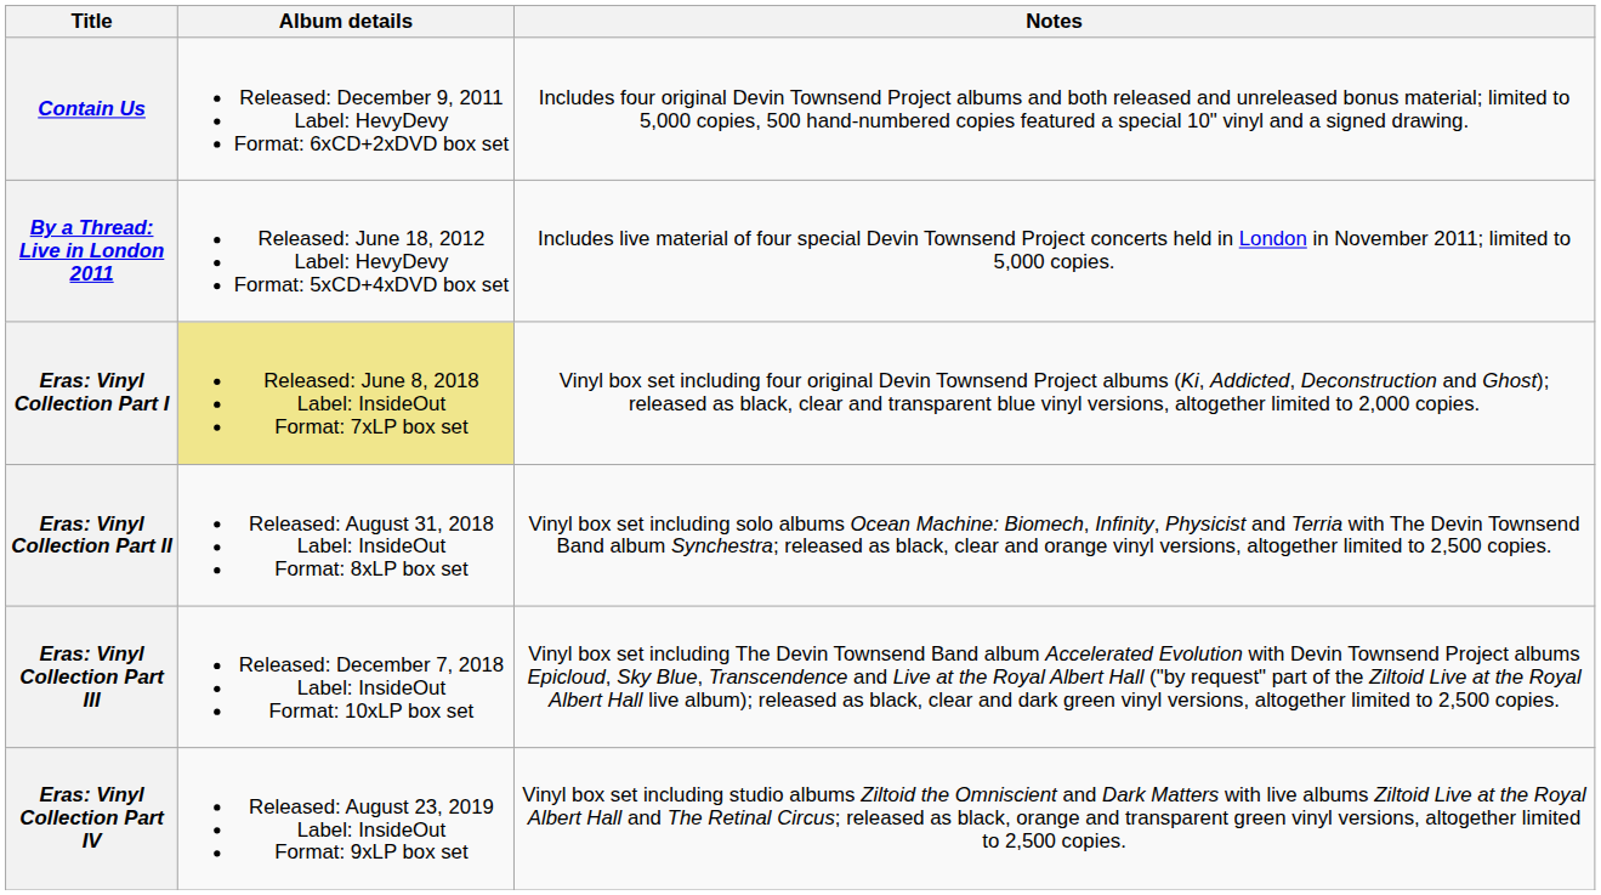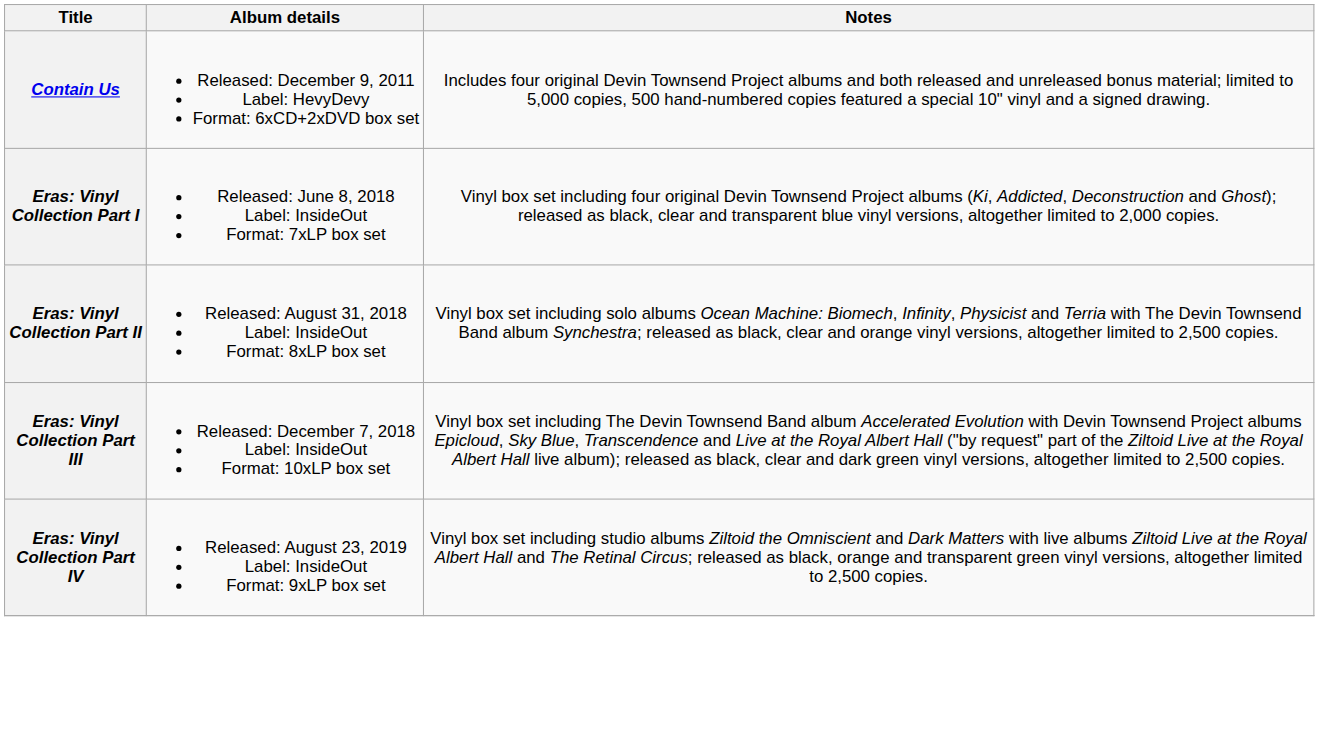- row: By a Thread: Live in London 2011 | Released: June 18, 2012 Label: HevyDevy Format: 5xCD+4xDVD box set | Includes live material of four special Devin Townsend Project concerts held in London in November 2011; limited to 5,000 copies.
Eras: Vinyl Collection Part I | Album details: khaki background -> no background
